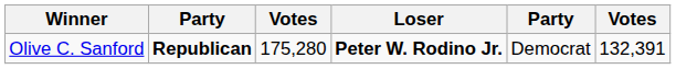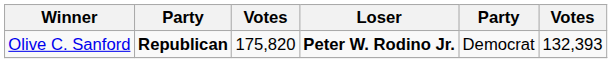Olive C. Sanford | column 3: 175,280 -> 175,820
Olive C. Sanford | column 6: 132,391 -> 132,393
